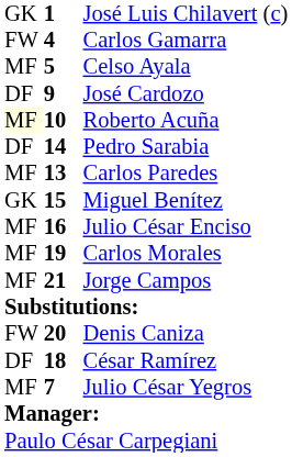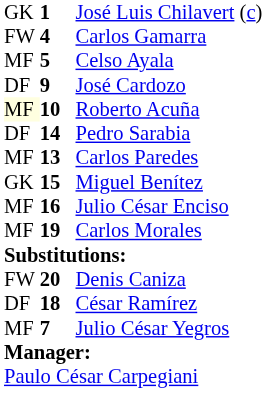- row: MF | 21 | Jorge Campos
